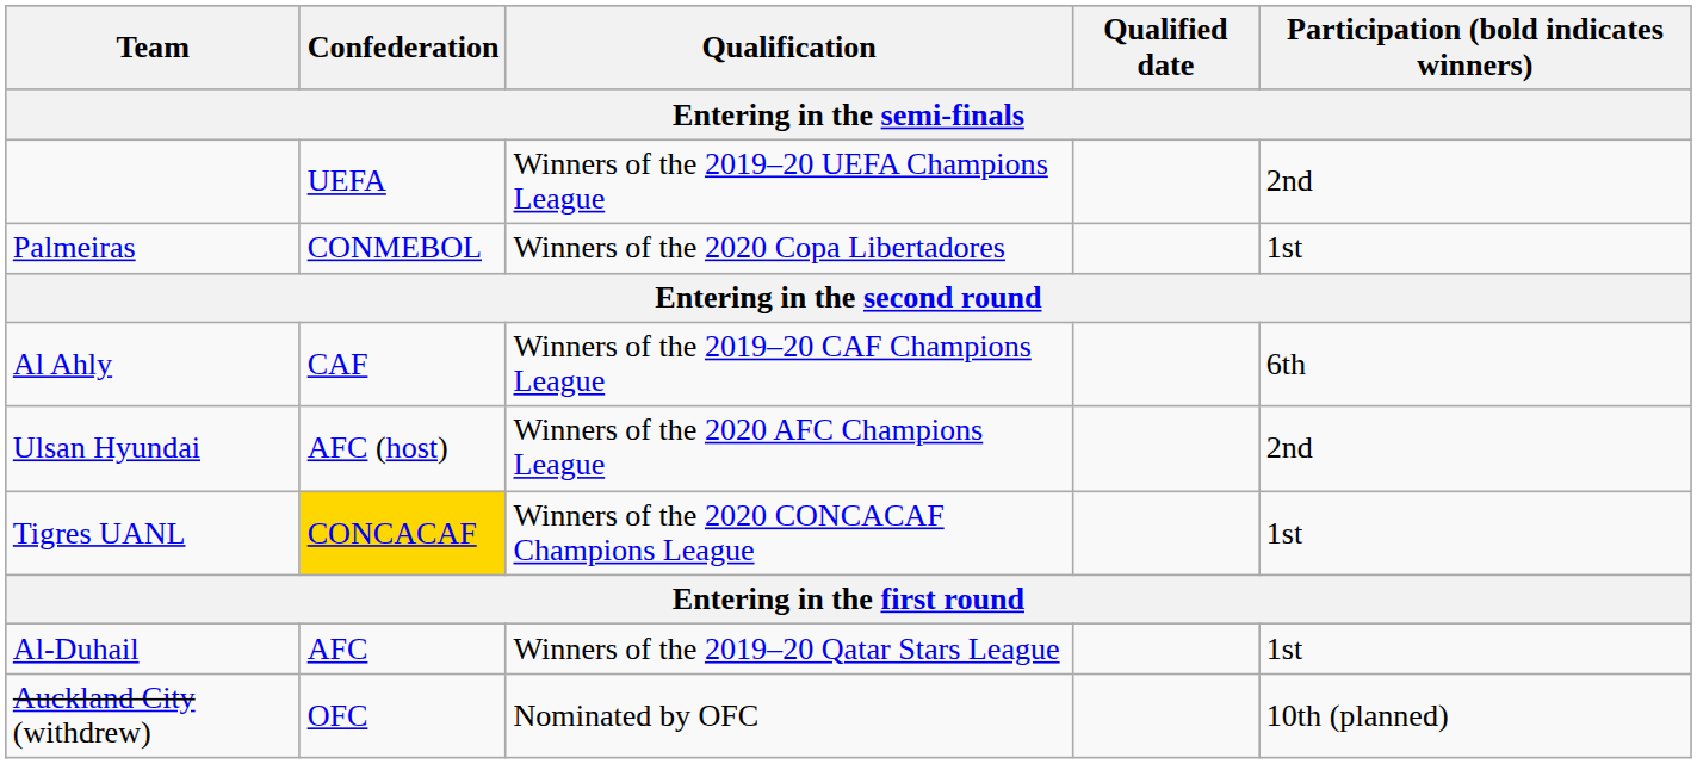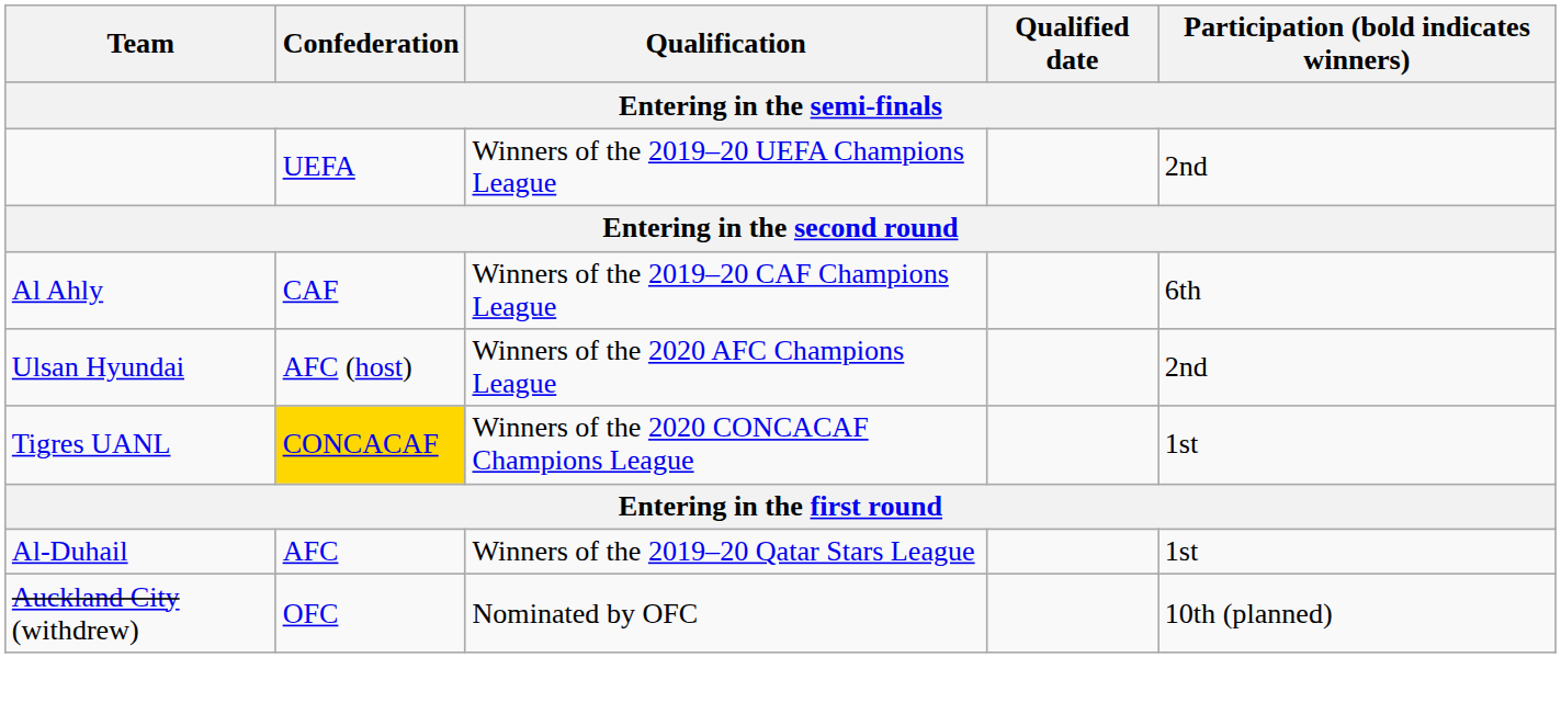- row: Palmeiras | CONMEBOL | Winners of the 2020 Copa Libertadores | 1st
